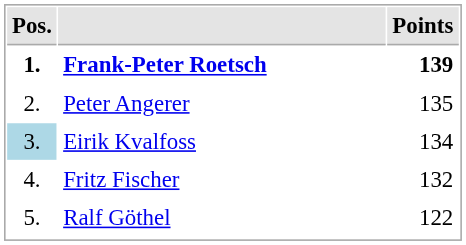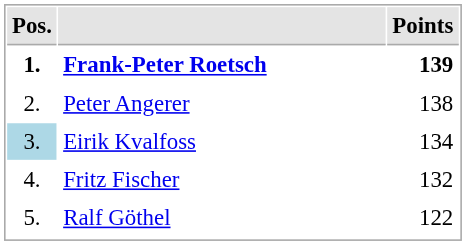Peter Angerer | Points: 135 -> 138
